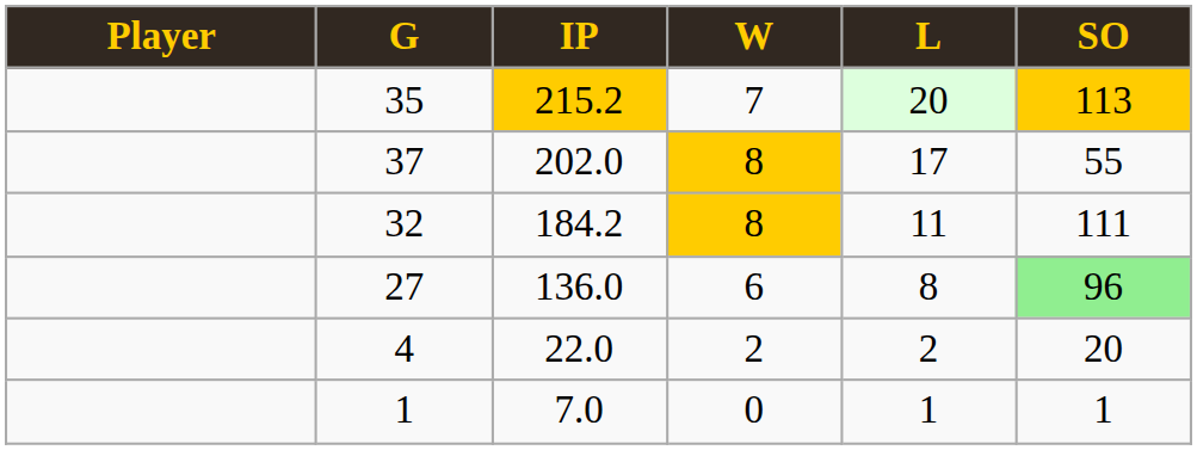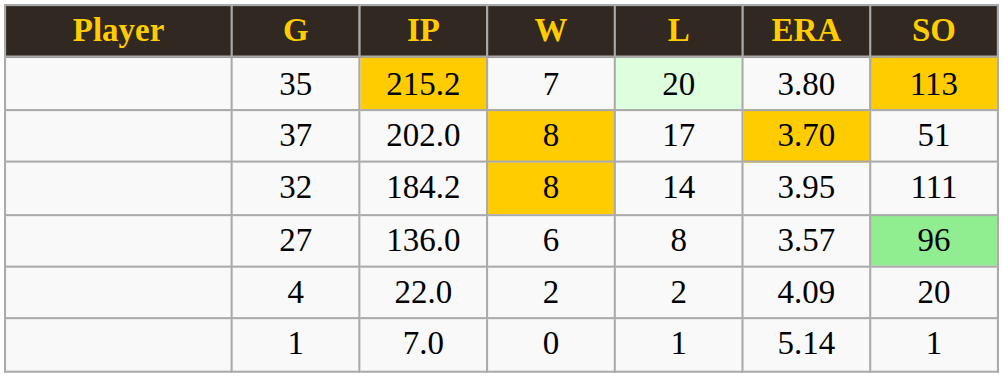+ column: ERA | 3.80 | 3.70 | 3.95 | 3.57 | 4.09 | 5.14
37 | SO: 55 -> 51
32 | L: 11 -> 14
